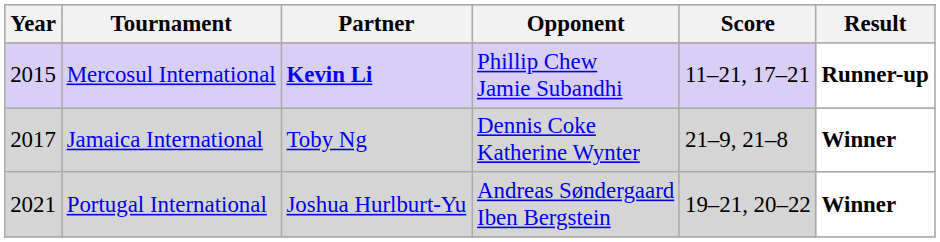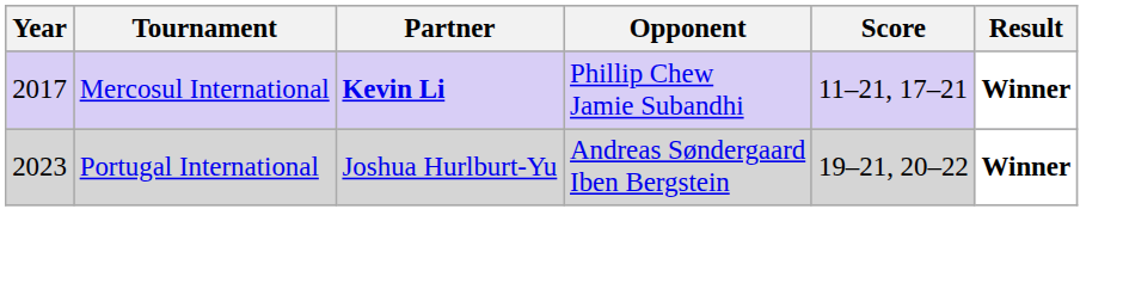Mercosul International | Year: 2015 -> 2017
Mercosul International | Result: Runner-up -> Winner
- row: 2017 | Jamaica International | Toby Ng | Dennis Coke Katherine Wynter | 21–9, 21–8 | Winner
Portugal International | Year: 2021 -> 2023
